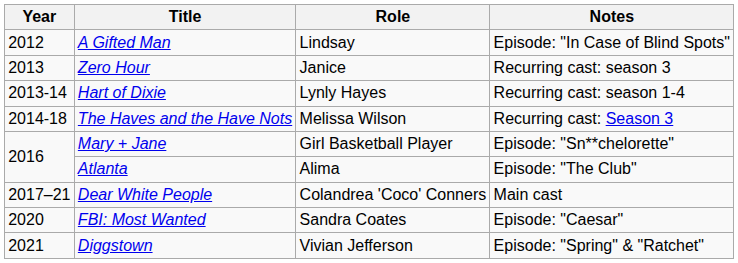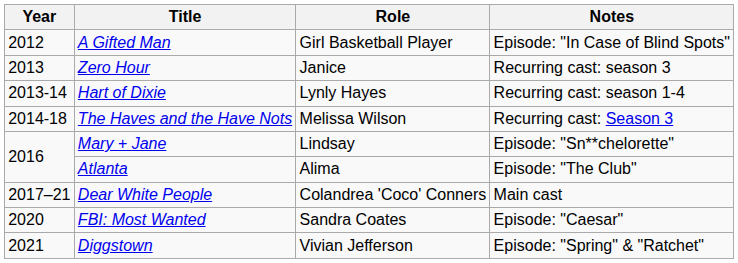A Gifted Man | Role: Lindsay -> Girl Basketball Player
Mary + Jane | Role: Girl Basketball Player -> Lindsay
